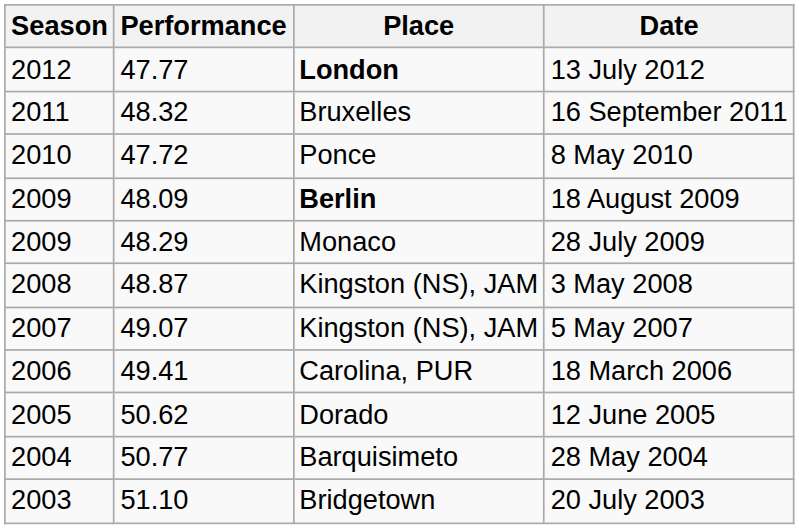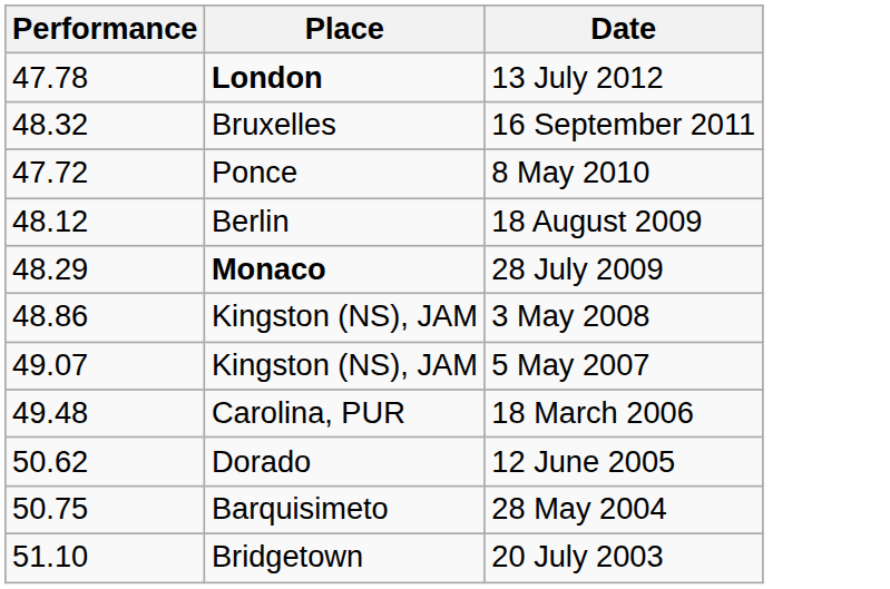- column: Season | 2012 | 2011 | 2010 | 2009 | 2009 | 2008 | 2007 | 2006 | 2005 | 2004 | 2003
13 July 2012 | Performance: 47.77 -> 47.78
18 August 2009 | Performance: 48.09 -> 48.12
18 August 2009 | Place: bold -> normal
28 July 2009 | Place: normal -> bold
3 May 2008 | Performance: 48.87 -> 48.86
18 March 2006 | Performance: 49.41 -> 49.48
28 May 2004 | Performance: 50.77 -> 50.75
